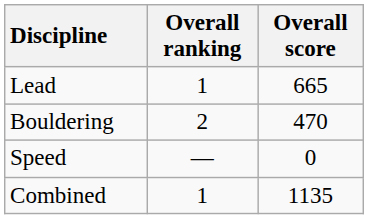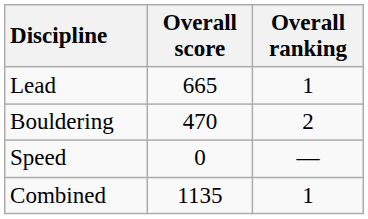columns swapped: Overall score <-> Overall ranking
